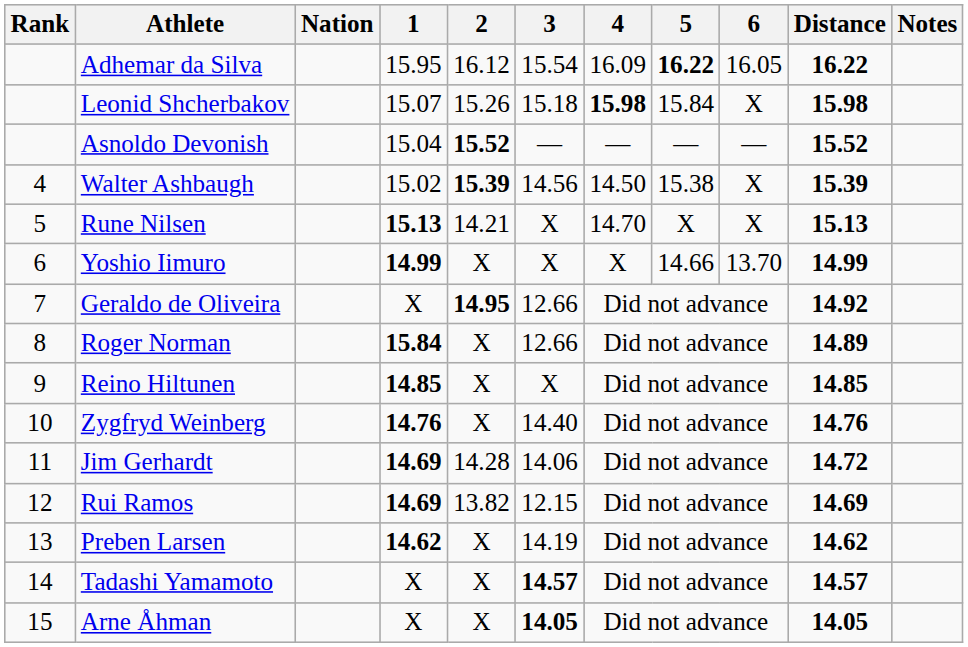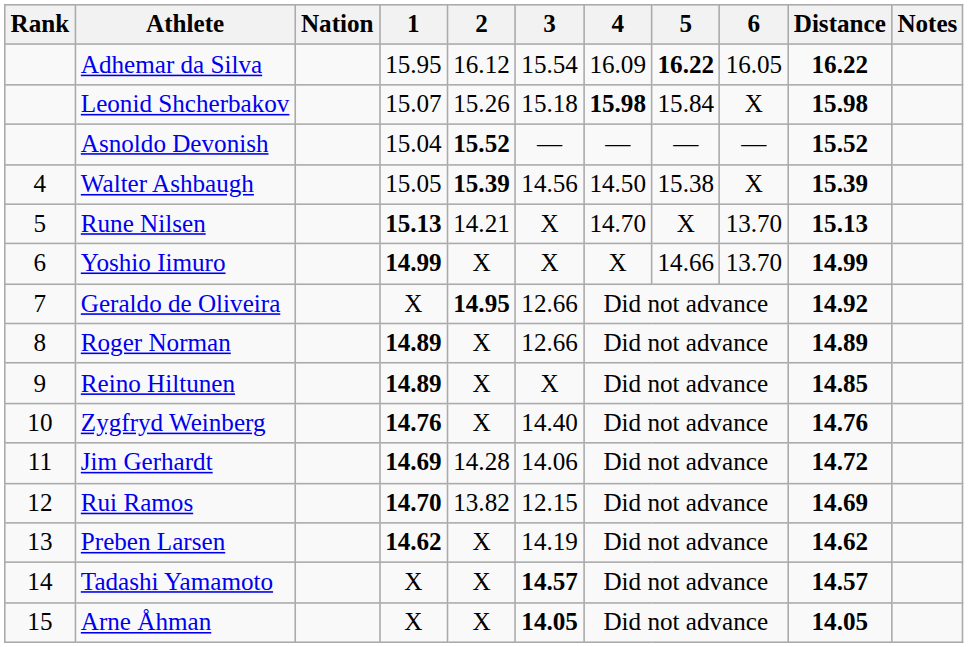Walter Ashbaugh | 1: 15.02 -> 15.05
Rune Nilsen | 6: X -> 13.70
Roger Norman | 1: 15.84 -> 14.89
Reino Hiltunen | 1: 14.85 -> 14.89
Rui Ramos | 1: 14.69 -> 14.70
